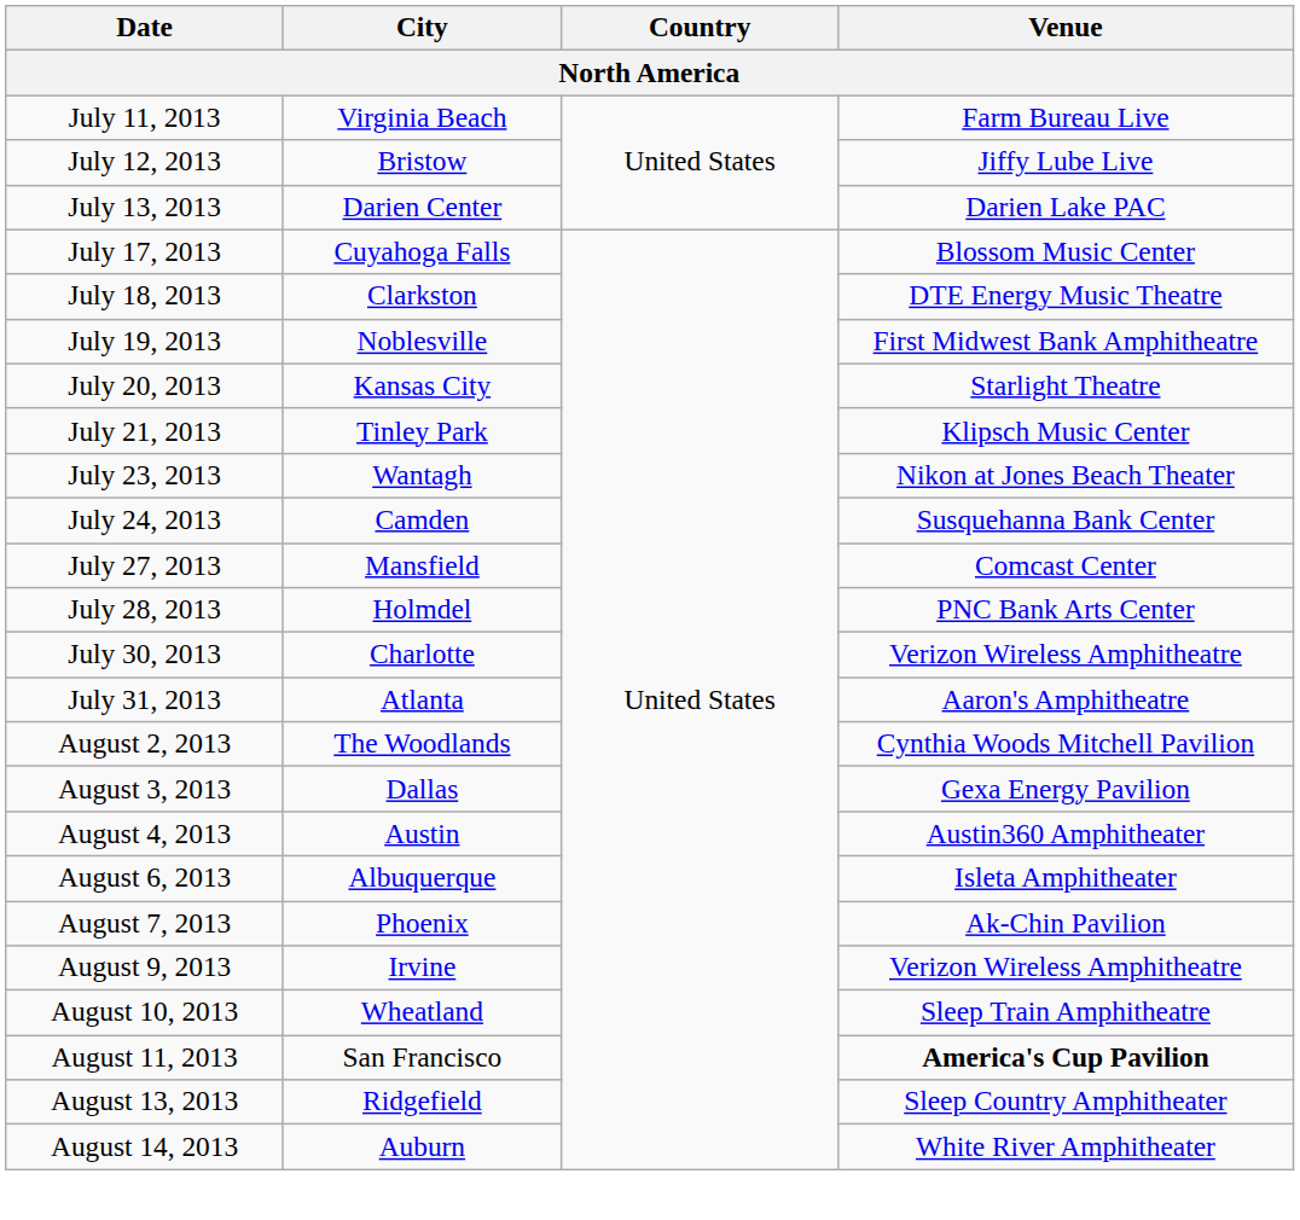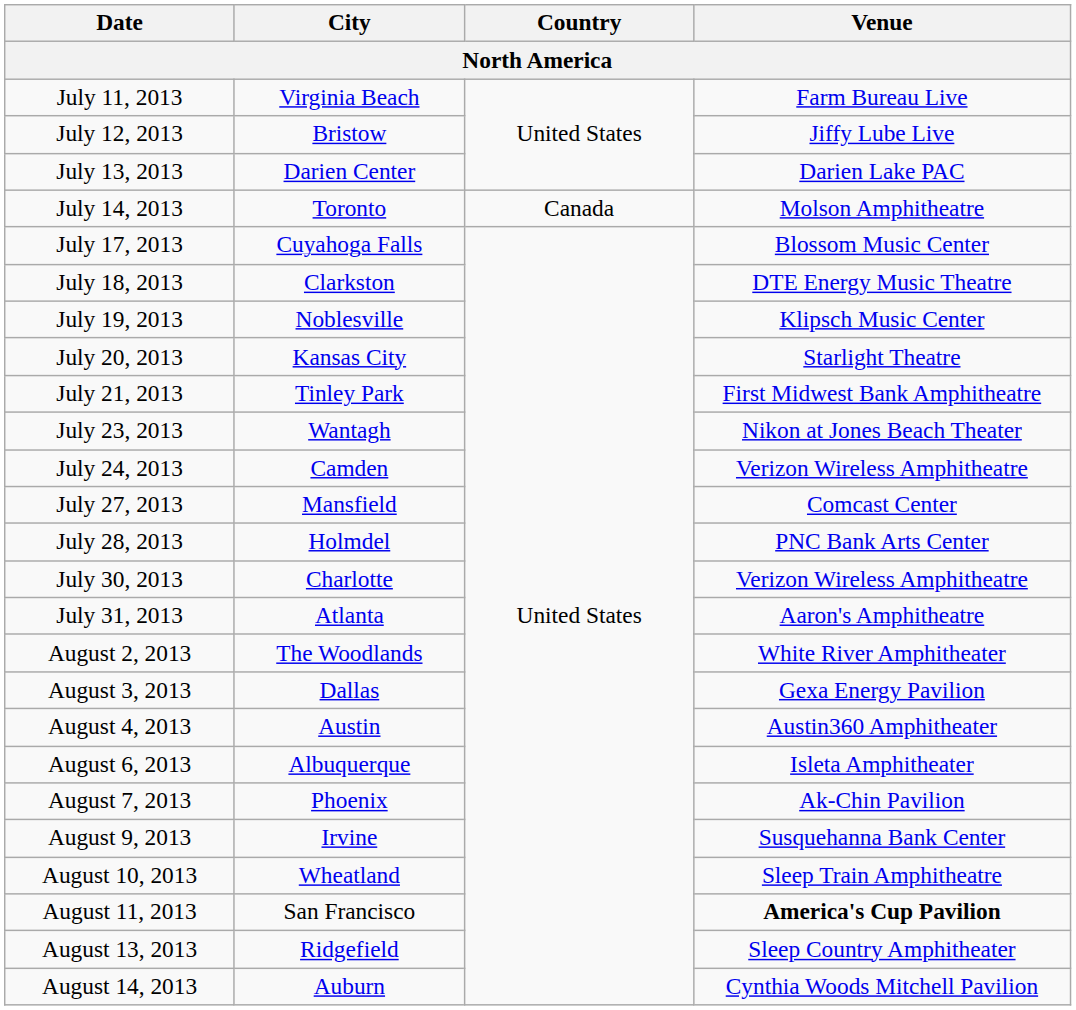+ row: July 14, 2013 | Toronto | Canada | Molson Amphitheatre
July 19, 2013 | Venue: First Midwest Bank Amphitheatre -> Klipsch Music Center
July 21, 2013 | Venue: Klipsch Music Center -> First Midwest Bank Amphitheatre
July 24, 2013 | Venue: Susquehanna Bank Center -> Verizon Wireless Amphitheatre
August 2, 2013 | Venue: Cynthia Woods Mitchell Pavilion -> White River Amphitheater
August 9, 2013 | Venue: Verizon Wireless Amphitheatre -> Susquehanna Bank Center
August 14, 2013 | Venue: White River Amphitheater -> Cynthia Woods Mitchell Pavilion
